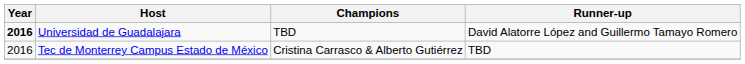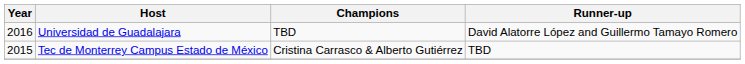Universidad de Guadalajara | Year: bold -> normal
Tec de Monterrey Campus Estado de México | Year: 2016 -> 2015
